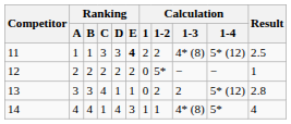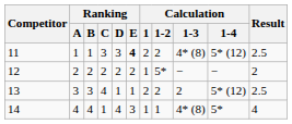12 | Calculation / 1: 0 -> 1
12 | Result: 1 -> 2
13 | Calculation / 1: 0 -> 2
13 | Result: 2.8 -> 2.5
